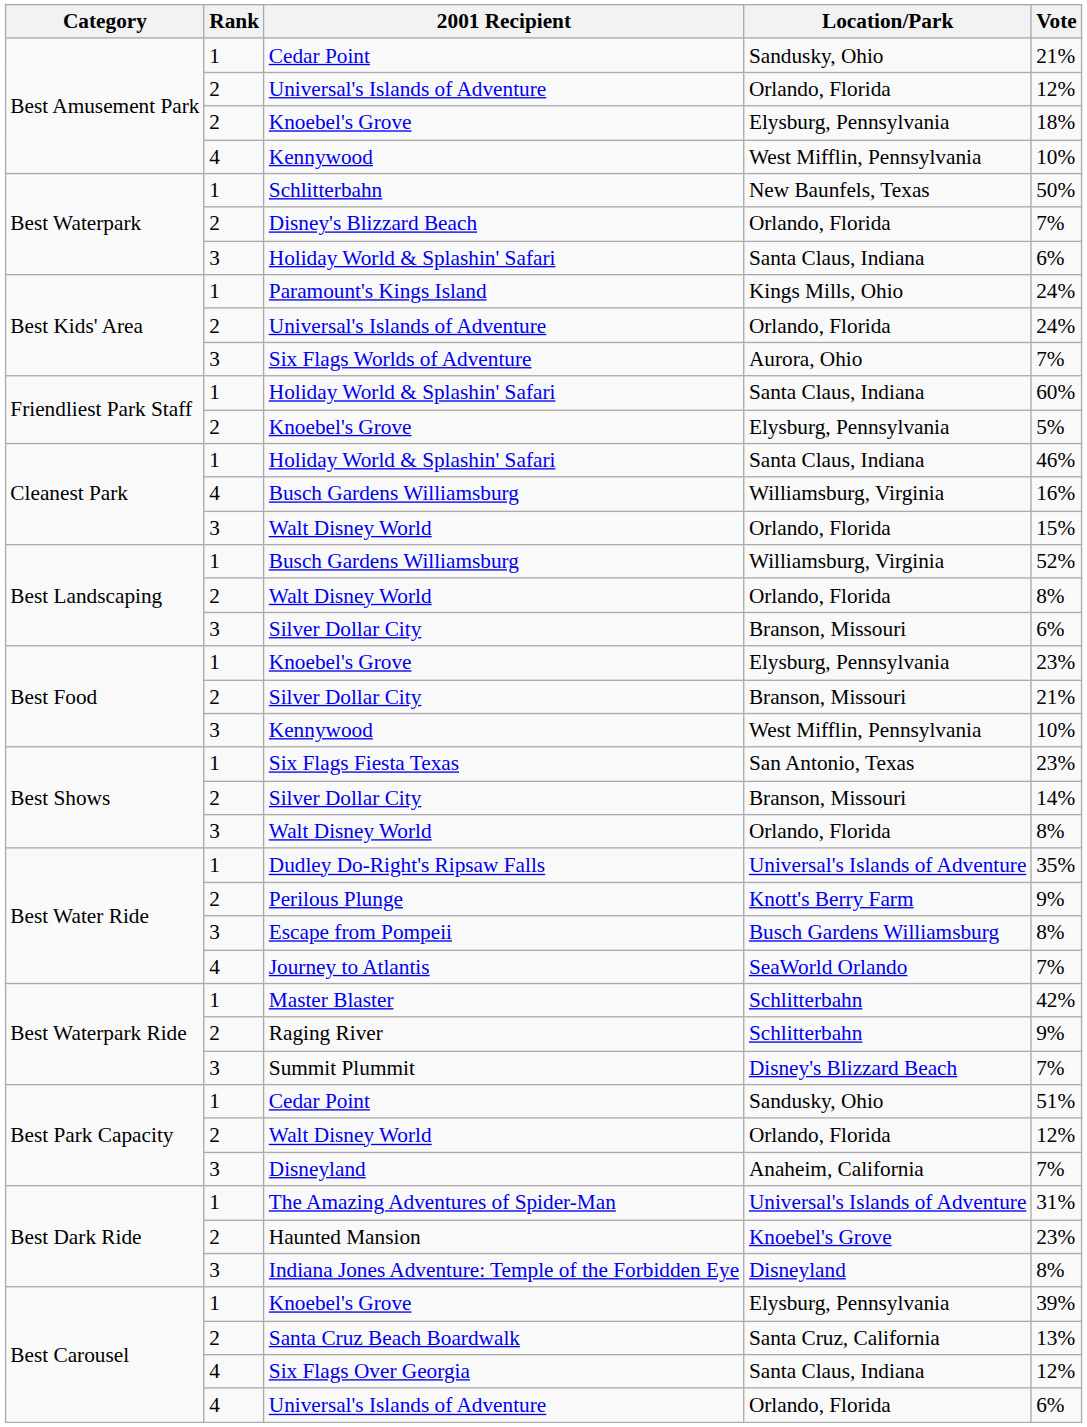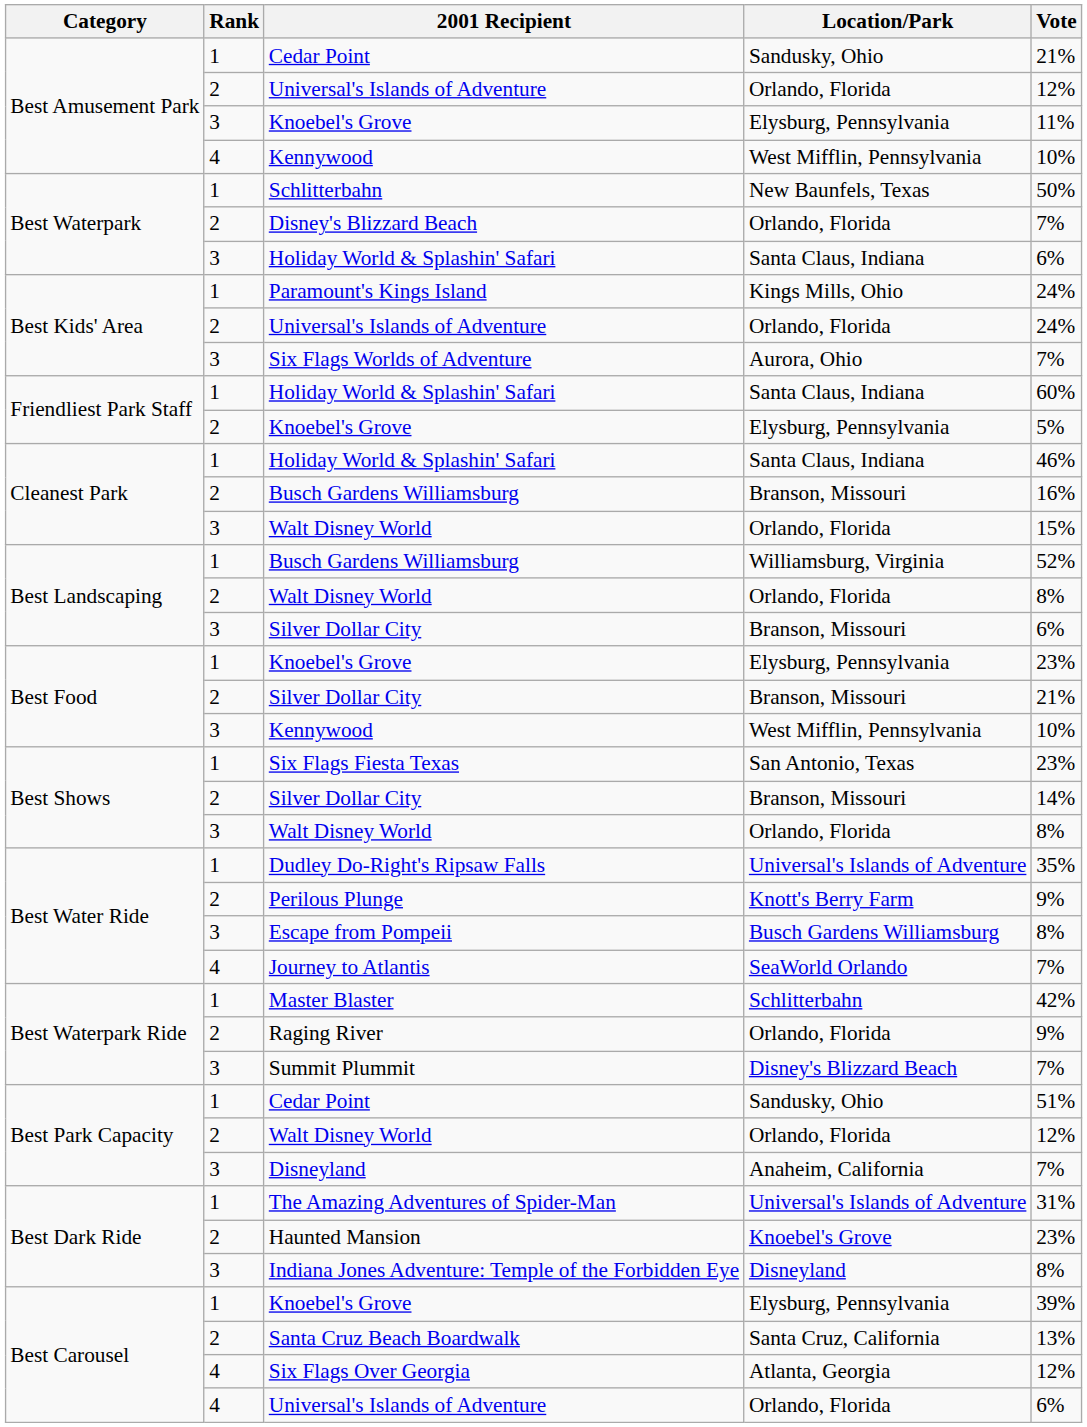Best Amusement Park / Knoebel's Grove | Rank: 2 -> 3
Best Amusement Park / Knoebel's Grove | Vote: 18% -> 11%
Cleanest Park / Busch Gardens Williamsburg | Rank: 4 -> 2
Cleanest Park / Busch Gardens Williamsburg | Location/Park: Williamsburg, Virginia -> Branson, Missouri
Raging River | Location/Park: Schlitterbahn -> Orlando, Florida
Six Flags Over Georgia | Location/Park: Santa Claus, Indiana -> Atlanta, Georgia
